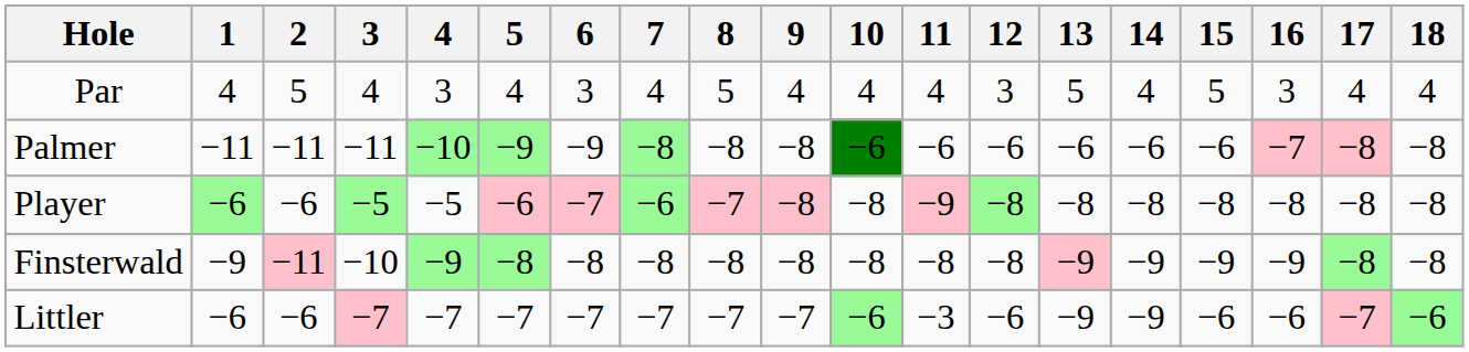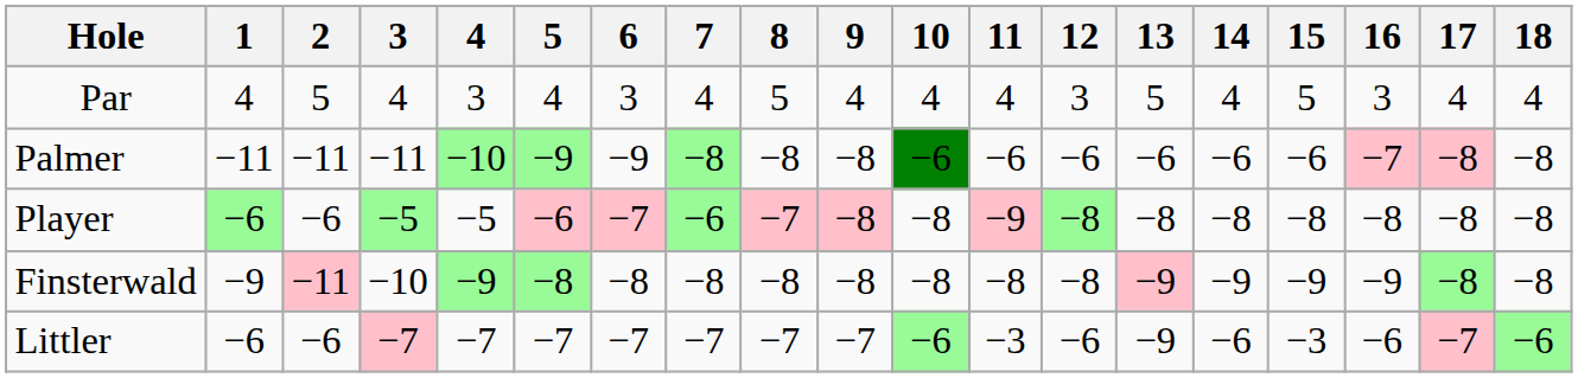Littler | 14: −9 -> −6
Littler | 15: −6 -> −3
